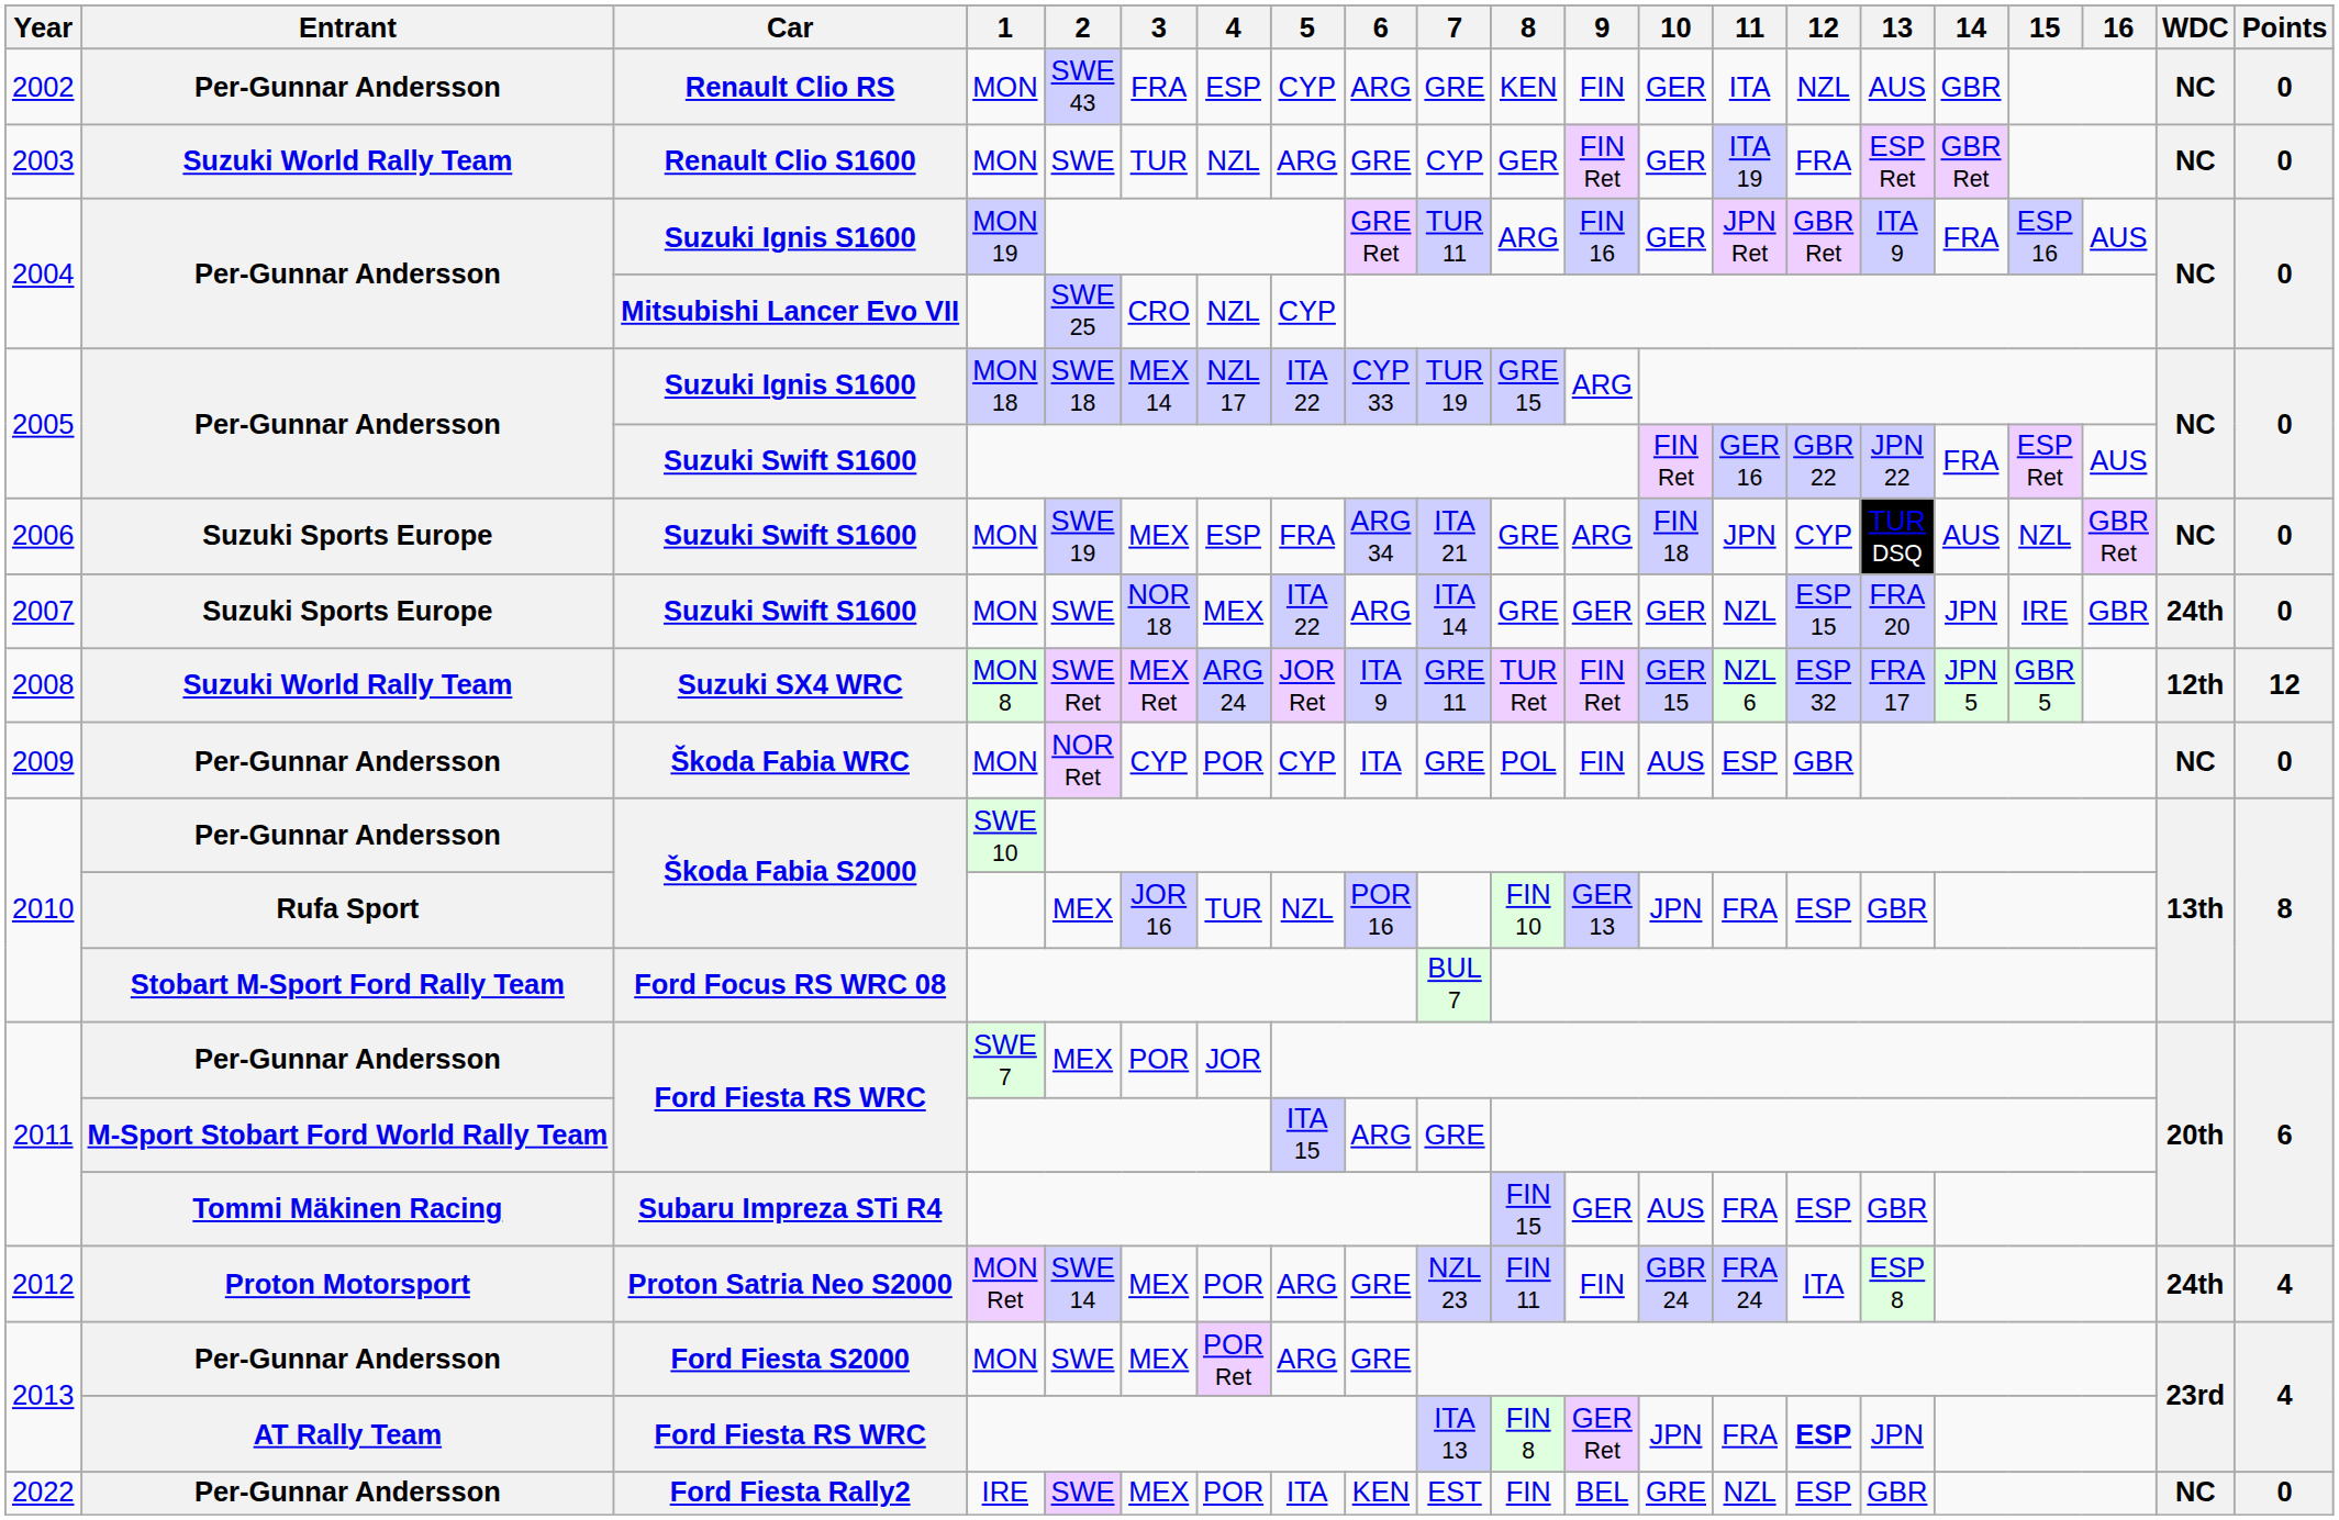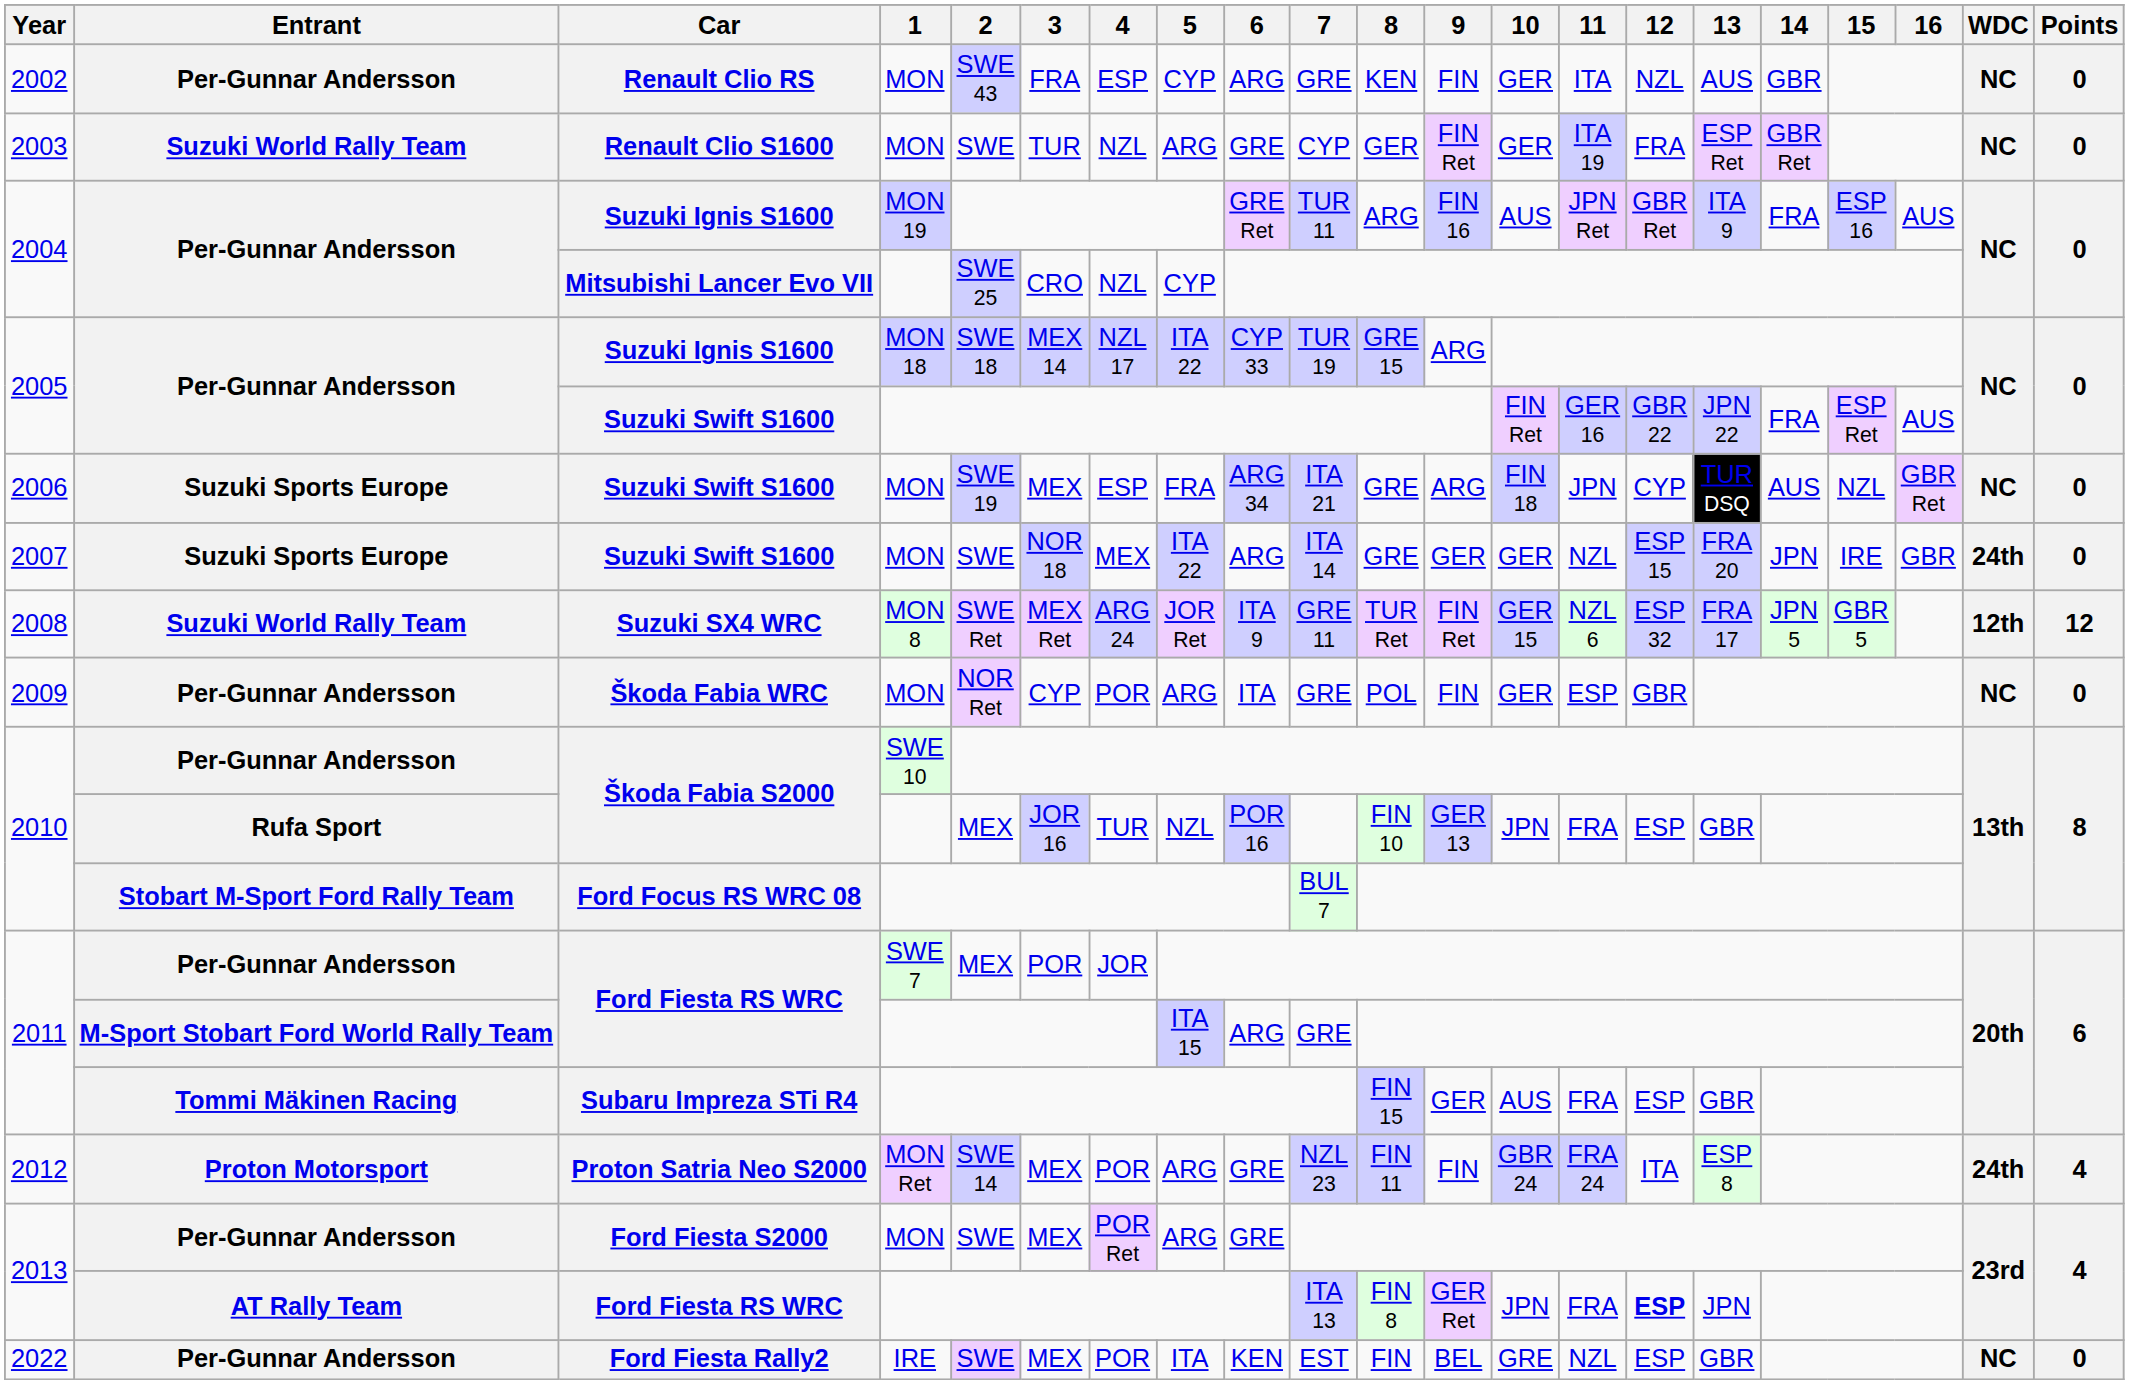2004 / Suzuki Ignis S1600 | 10: GER -> AUS
Škoda Fabia WRC | 5: CYP -> ARG
Škoda Fabia WRC | 10: AUS -> GER
